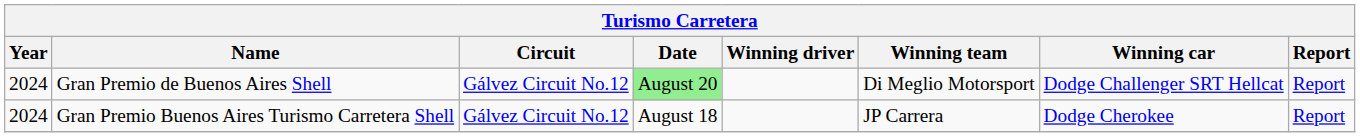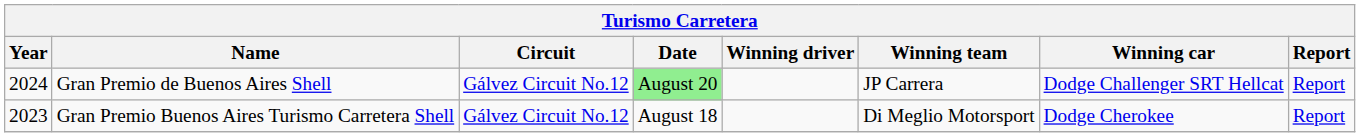Gran Premio de Buenos Aires Shell | Winning team: Di Meglio Motorsport -> JP Carrera
Gran Premio Buenos Aires Turismo Carretera Shell | Year: 2024 -> 2023
Gran Premio Buenos Aires Turismo Carretera Shell | Winning team: JP Carrera -> Di Meglio Motorsport
